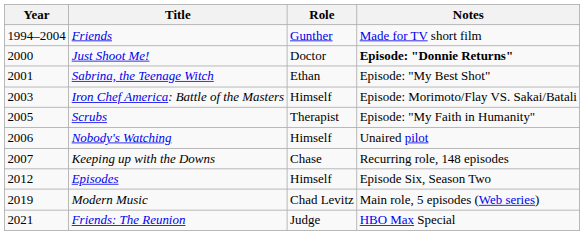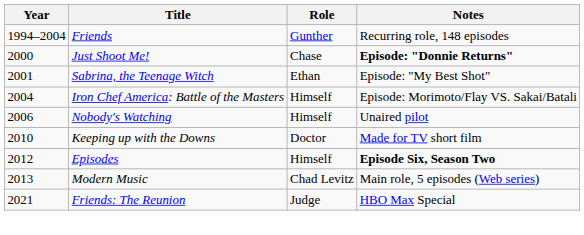Friends | Notes: Made for TV short film -> Recurring role, 148 episodes
Just Shoot Me! | Role: Doctor -> Chase
Iron Chef America: Battle of the Masters | Year: 2003 -> 2004
- row: 2005 | Scrubs | Therapist | Episode: "My Faith in Humanity"
Keeping up with the Downs | Year: 2007 -> 2010
Keeping up with the Downs | Role: Chase -> Doctor
Keeping up with the Downs | Notes: Recurring role, 148 episodes -> Made for TV short film
Episodes | Notes: normal -> bold
Modern Music | Year: 2019 -> 2013
